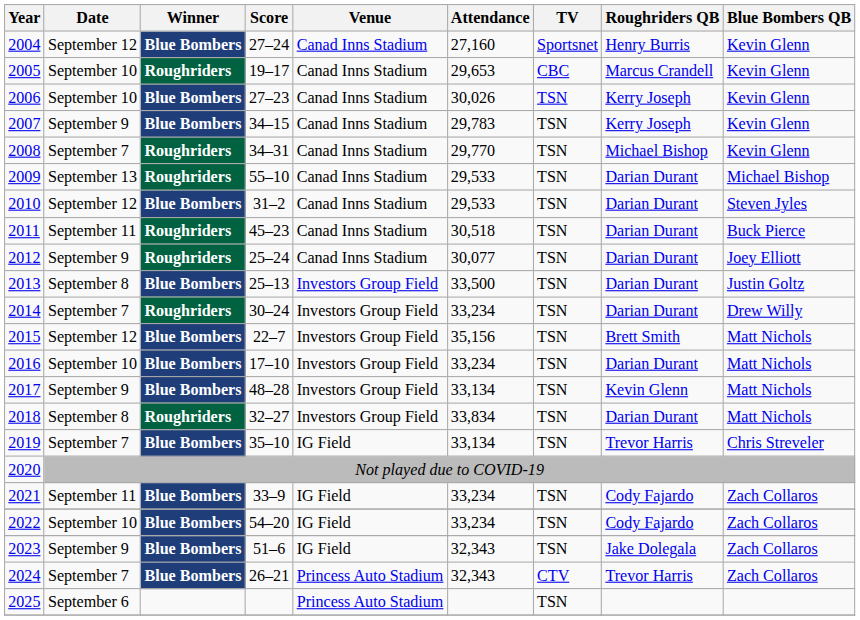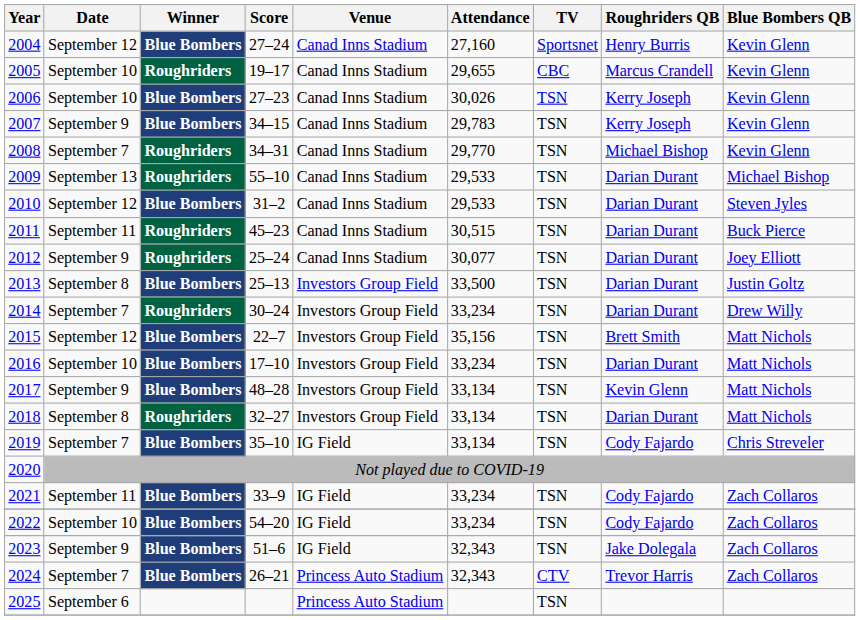2005 | Attendance: 29,653 -> 29,655
2011 | Attendance: 30,518 -> 30,515
2018 | Attendance: 33,834 -> 33,134
2019 | Roughriders QB: Trevor Harris -> Cody Fajardo
